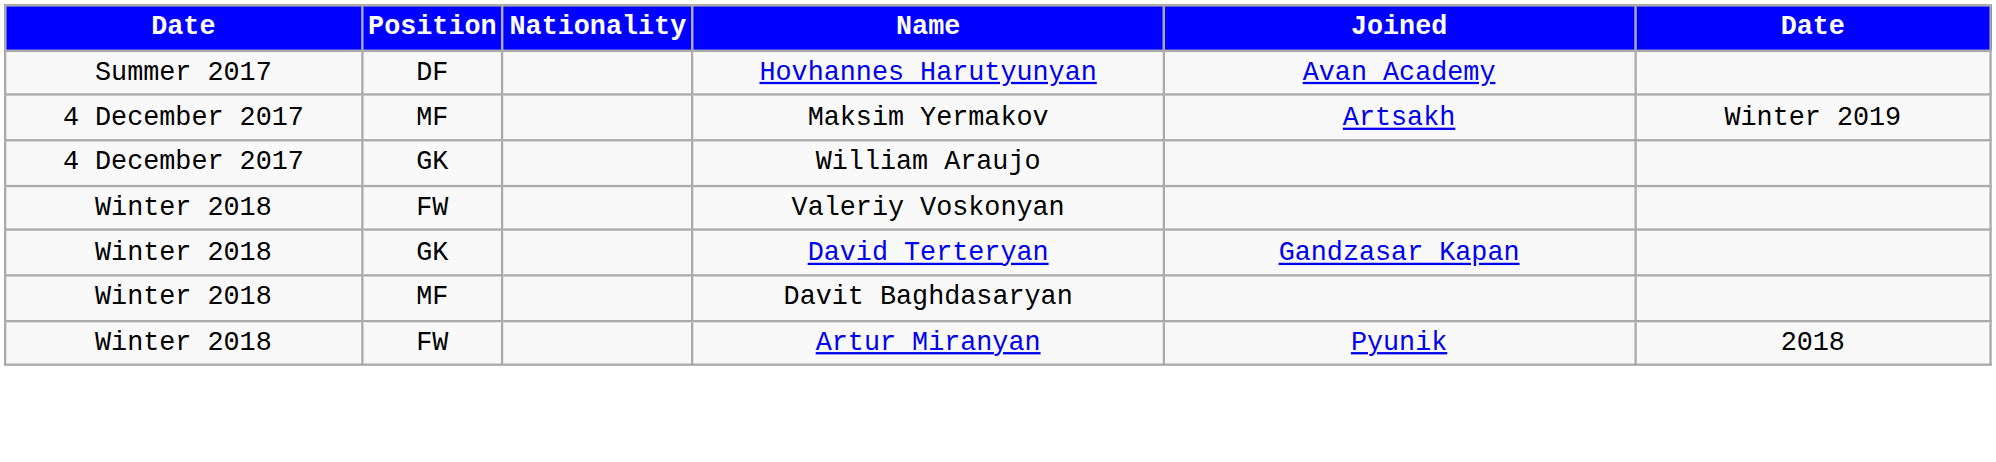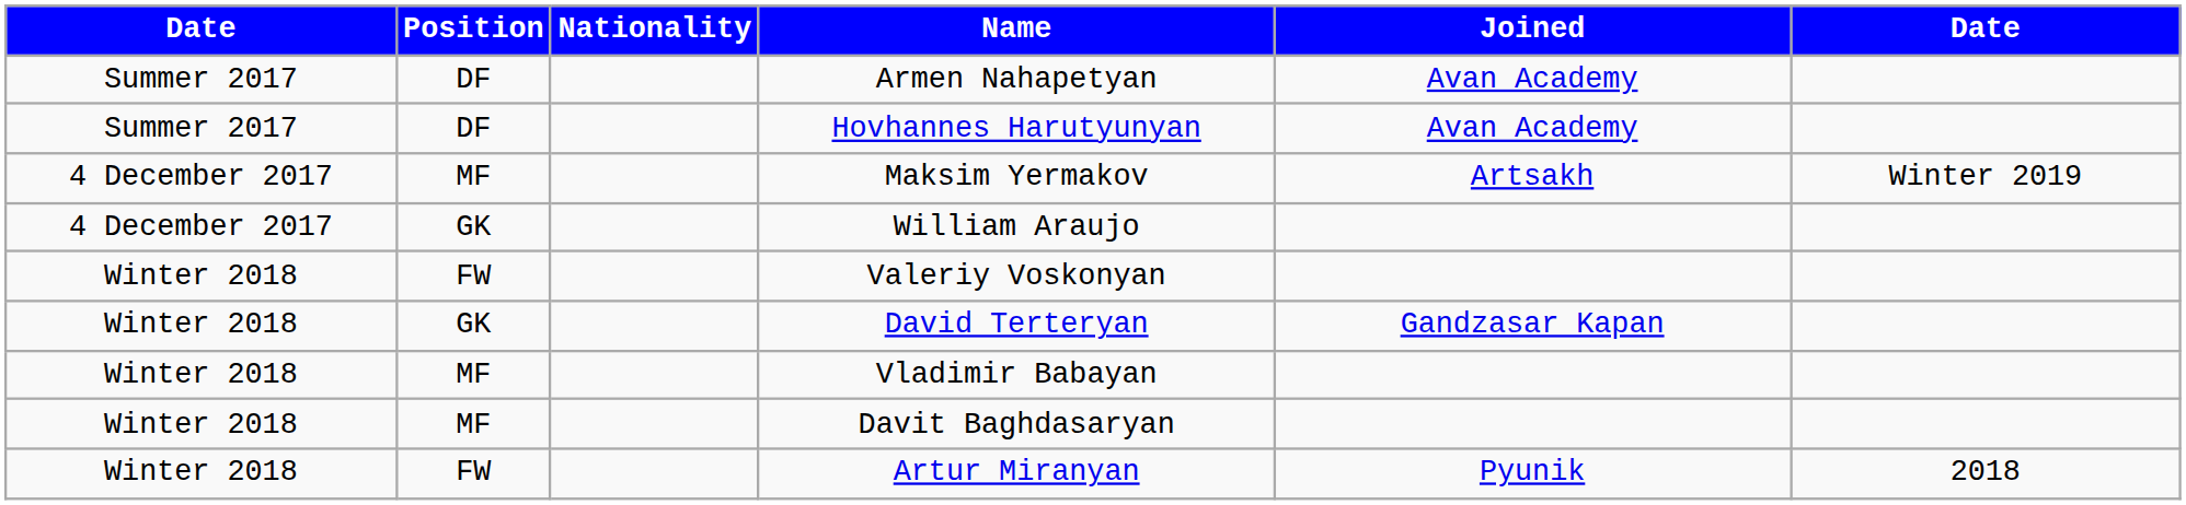+ row: Summer 2017 | DF | Armen Nahapetyan | Avan Academy
+ row: Winter 2018 | MF | Vladimir Babayan
